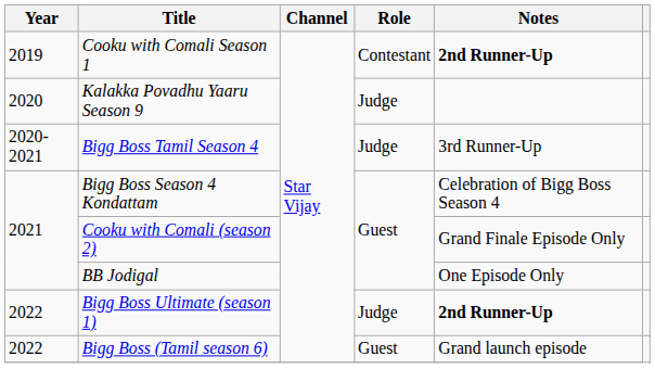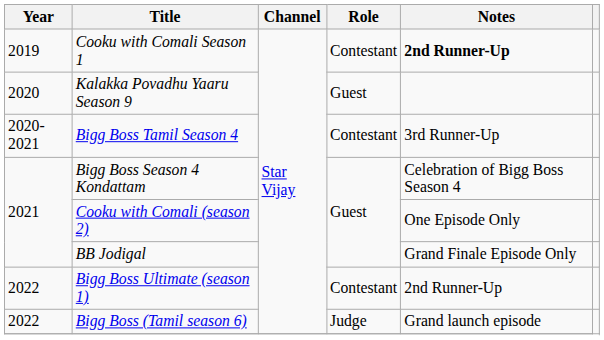Kalakka Povadhu Yaaru Season 9 | Role: Judge -> Guest
Bigg Boss Tamil Season 4 | Role: Judge -> Contestant
Cooku with Comali (season 2) | Notes: Grand Finale Episode Only -> One Episode Only
BB Jodigal | Notes: One Episode Only -> Grand Finale Episode Only
Bigg Boss Ultimate (season 1) | Role: Judge -> Contestant
Bigg Boss Ultimate (season 1) | Notes: bold -> normal
Bigg Boss (Tamil season 6) | Role: Guest -> Judge
